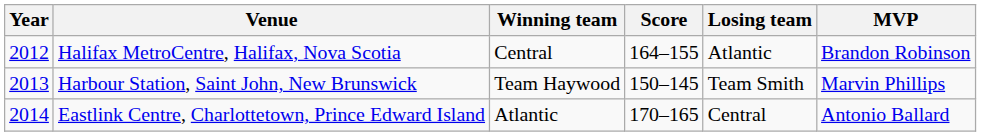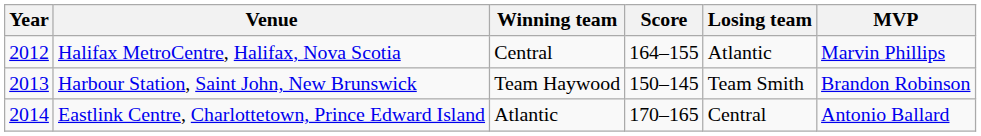Halifax MetroCentre, Halifax, Nova Scotia | MVP: Brandon Robinson -> Marvin Phillips
Harbour Station, Saint John, New Brunswick | MVP: Marvin Phillips -> Brandon Robinson
